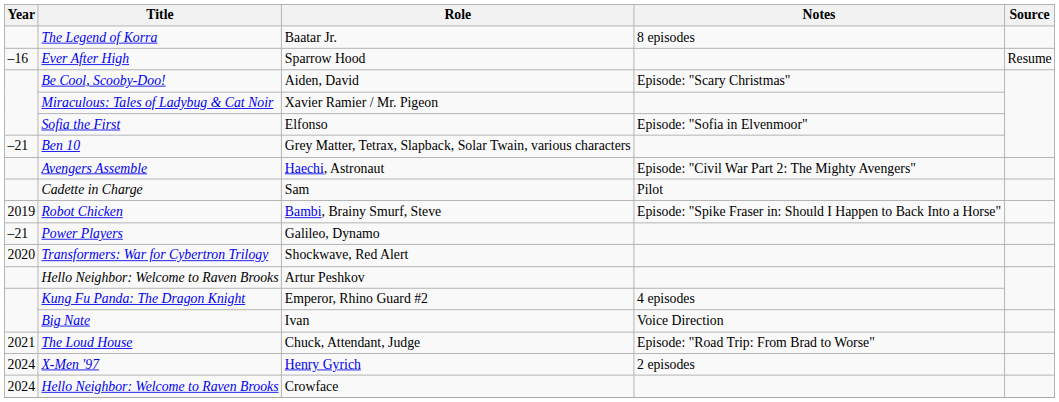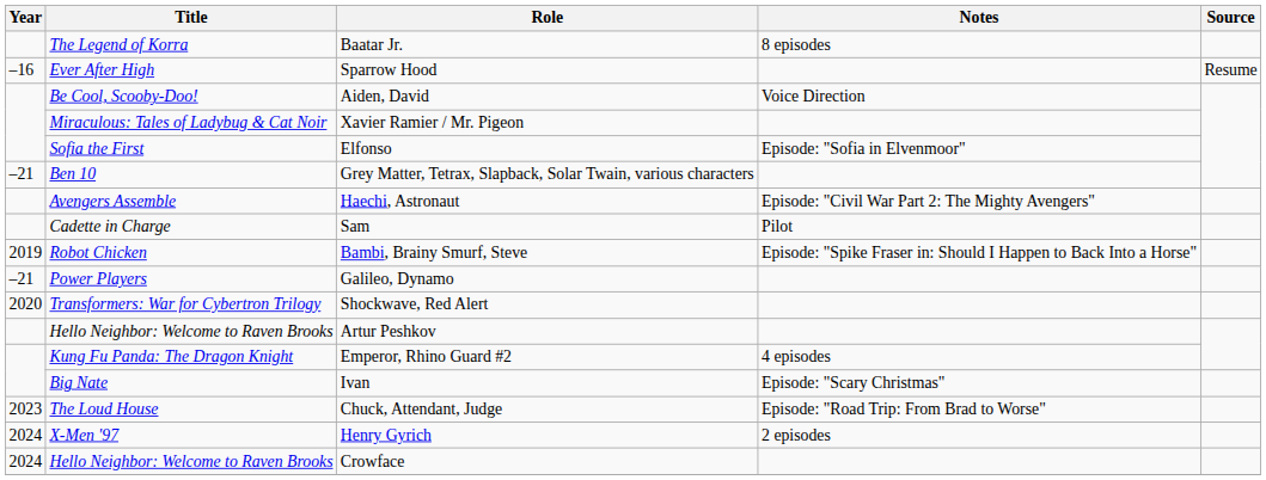Aiden, David | Notes: Episode: "Scary Christmas" -> Voice Direction
Ivan | Notes: Voice Direction -> Episode: "Scary Christmas"
Chuck, Attendant, Judge | Year: 2021 -> 2023
